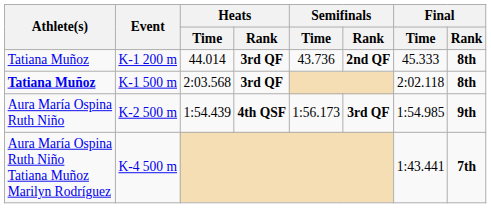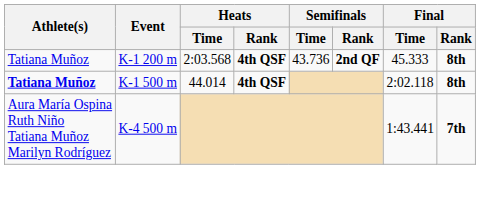K-1 200 m | Heats / Time: 44.014 -> 2:03.568
K-1 200 m | Heats / Rank: 3rd QF -> 4th QSF
K-1 500 m | Heats / Time: 2:03.568 -> 44.014
K-1 500 m | Heats / Rank: 3rd QF -> 4th QSF
- row: Aura María Ospina Ruth Niño | K-2 500 m | 1:54.439 | 4th QSF | 1:56.173 | 3rd QF | 1:54.985 | 9th
